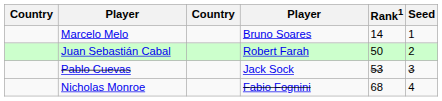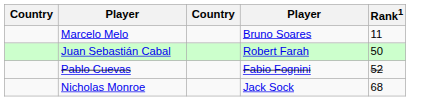- column: Seed | 1 | 2 | 3 | 4
Marcelo Melo | Rank1: 14 -> 11
Pablo Cuevas | column 4: Jack Sock -> Fabio Fognini
Pablo Cuevas | Rank1: 53 -> 52
Nicholas Monroe | column 4: Fabio Fognini -> Jack Sock
